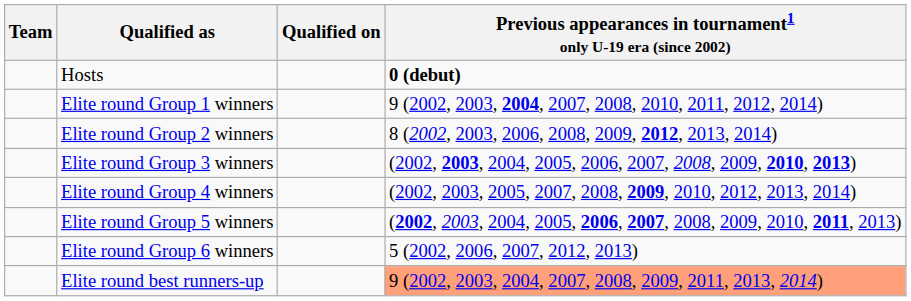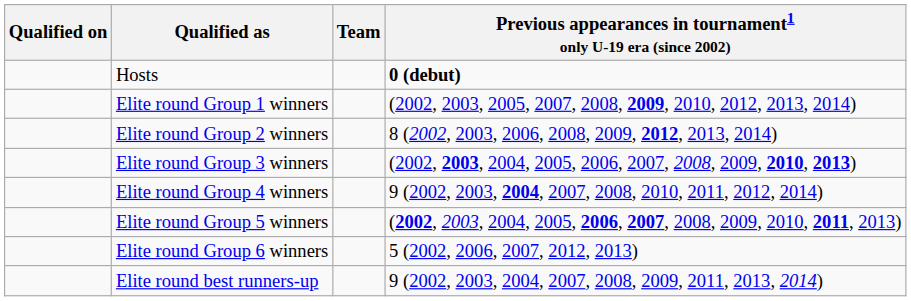columns swapped: Team <-> Qualified on
Elite round Group 1 winners | column 4: 9 (2002, 2003, 2004, 2007, 2008, 2010, 2011, 2012, 2014) -> (2002, 2003, 2005, 2007, 2008, 2009, 2010, 2012, 2013, 2014)
Elite round Group 4 winners | column 4: (2002, 2003, 2005, 2007, 2008, 2009, 2010, 2012, 2013, 2014) -> 9 (2002, 2003, 2004, 2007, 2008, 2010, 2011, 2012, 2014)
Elite round best runners-up | column 4: lightsalmon background -> no background
